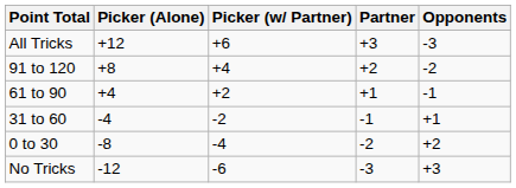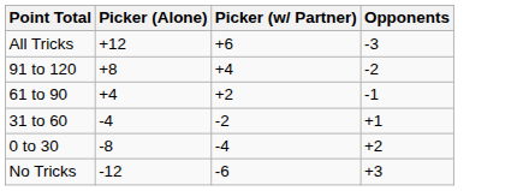- column: Partner | +3 | +2 | +1 | -1 | -2 | -3
